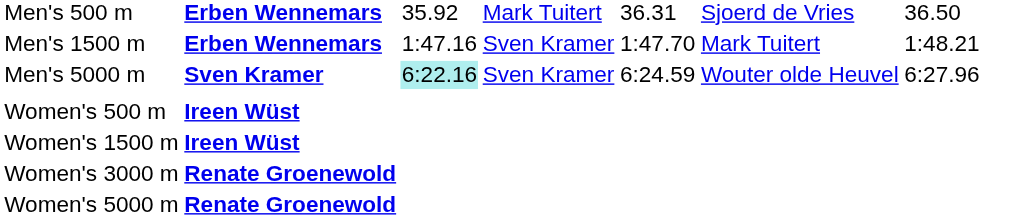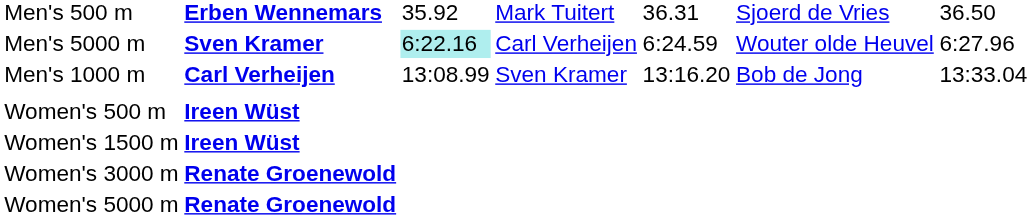- row: Men's 1500 m | Erben Wennemars | 1:47.16 | Sven Kramer | 1:47.70 | Mark Tuitert | 1:48.21
Men's 5000 m | column 4: Sven Kramer -> Carl Verheijen
+ row: Men's 1000 m | Carl Verheijen | 13:08.99 | Sven Kramer | 13:16.20 | Bob de Jong | 13:33.04
